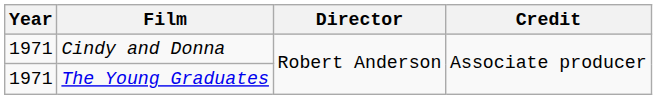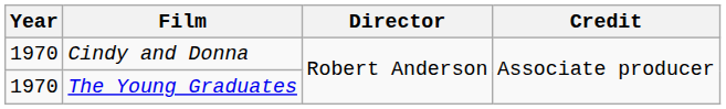Cindy and Donna | Year: 1971 -> 1970
The Young Graduates | Year: 1971 -> 1970
